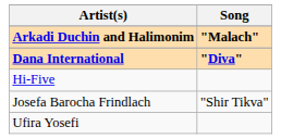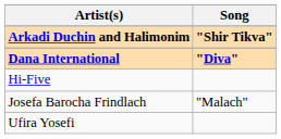Arkadi Duchin and Halimonim | Song: "Malach" -> "Shir Tikva"
Josefa Barocha Frindlach | Song: "Shir Tikva" -> "Malach"
